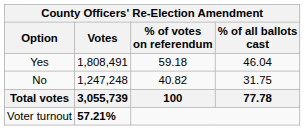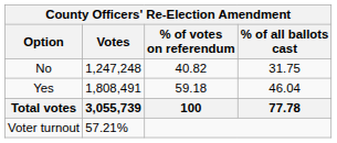rows swapped: Yes <-> No
Voter turnout | Votes: bold -> normal
